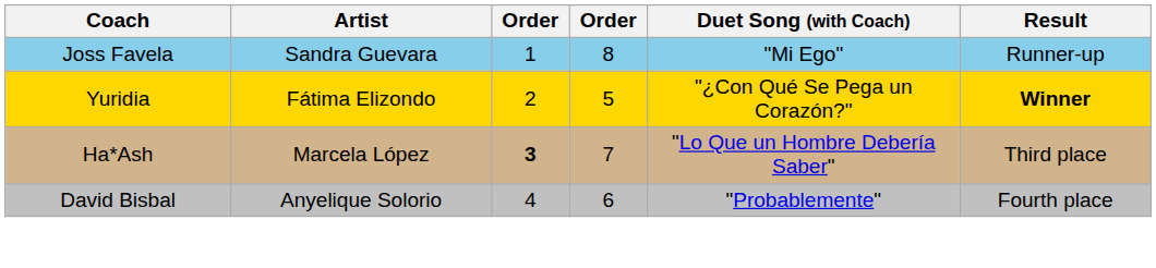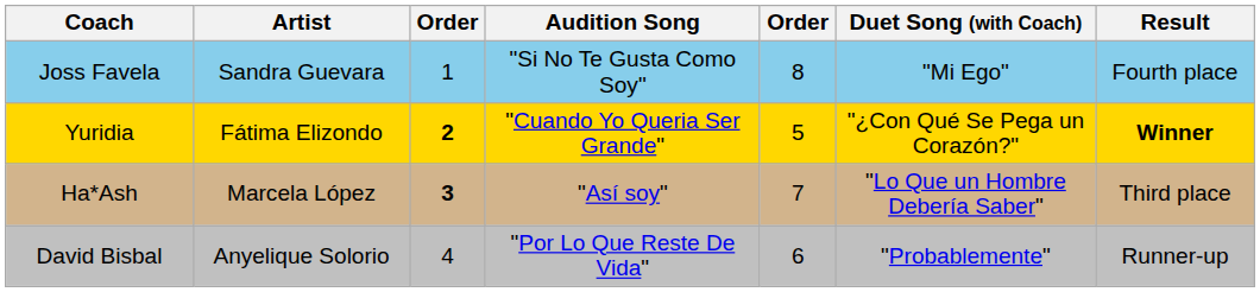+ column: Audition Song | "Si No Te Gusta Como Soy" | "Cuando Yo Queria Ser Grande" | "Así soy" | "Por Lo Que Reste De Vida"
Joss Favela | Result: Runner-up -> Fourth place
Yuridia | column 3: normal -> bold
David Bisbal | Result: Fourth place -> Runner-up
